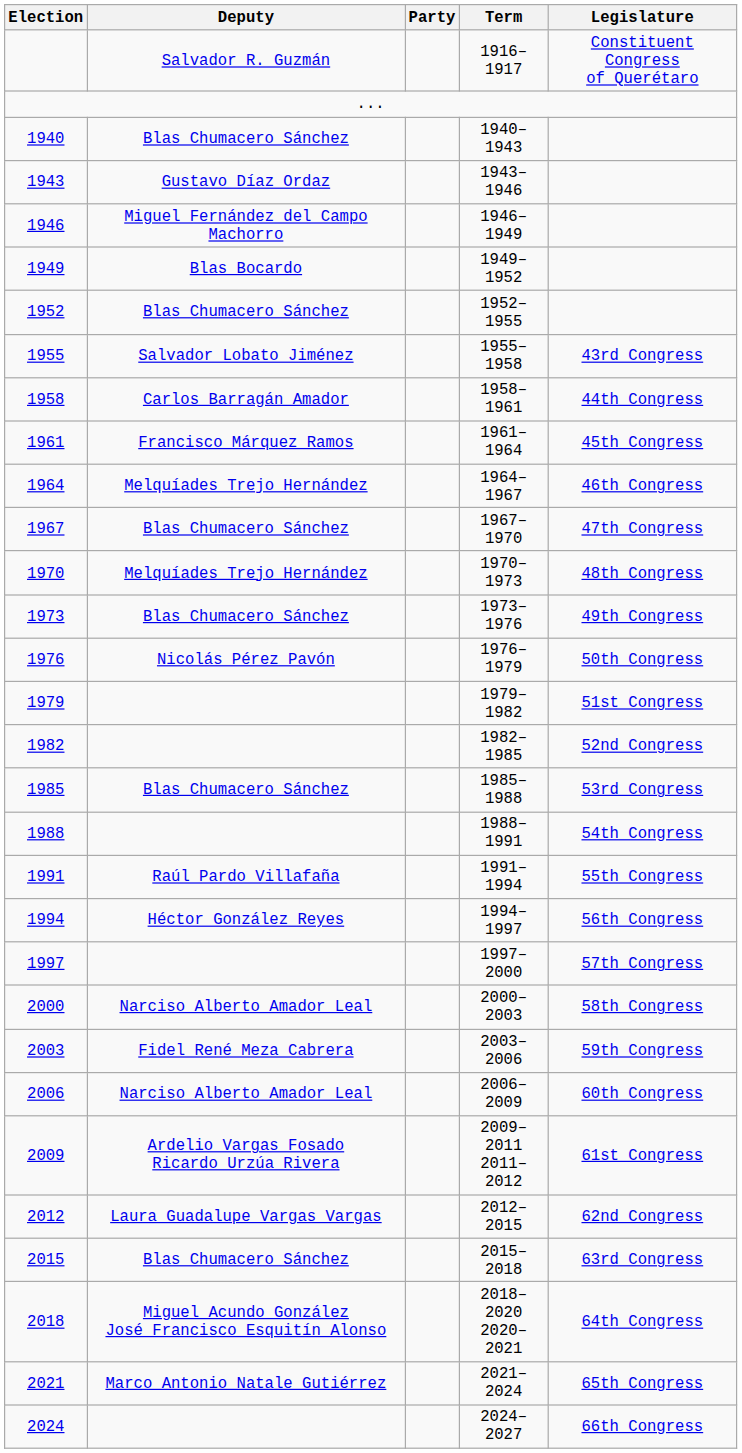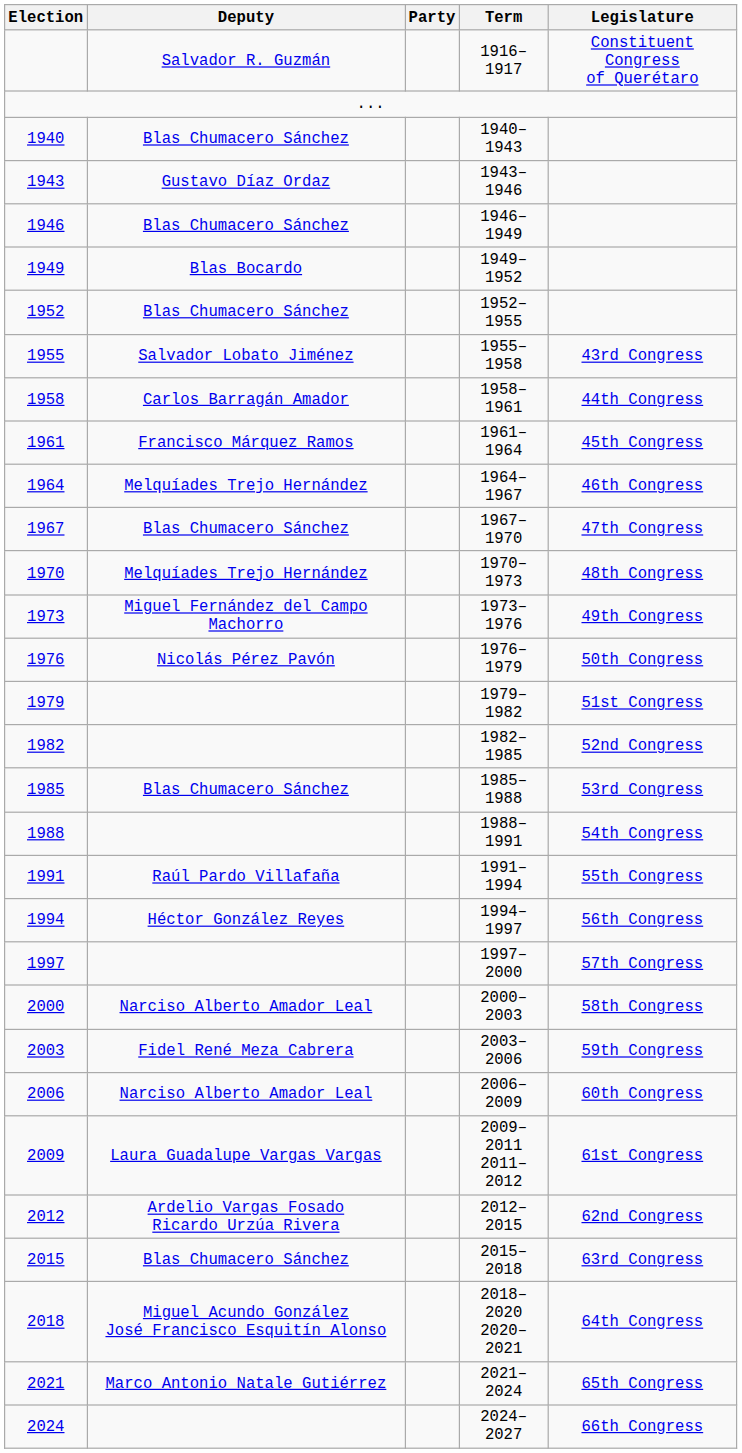1946 | Deputy: Miguel Fernández del Campo Machorro -> Blas Chumacero Sánchez
1973 | Deputy: Blas Chumacero Sánchez -> Miguel Fernández del Campo Machorro
2009 | Deputy: Ardelio Vargas Fosado Ricardo Urzúa Rivera -> Laura Guadalupe Vargas Vargas
2012 | Deputy: Laura Guadalupe Vargas Vargas -> Ardelio Vargas Fosado Ricardo Urzúa Rivera
